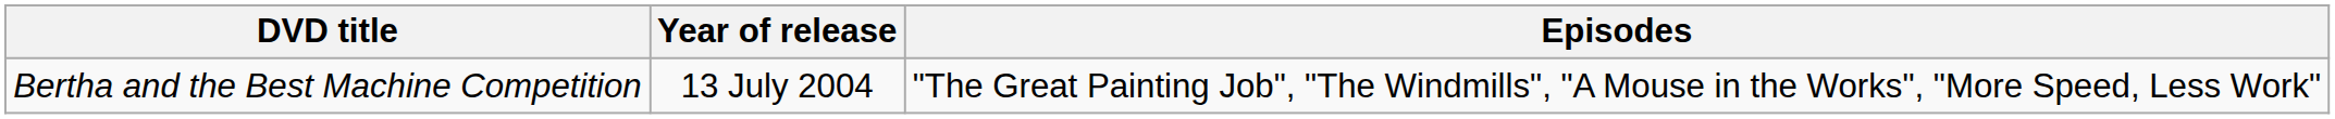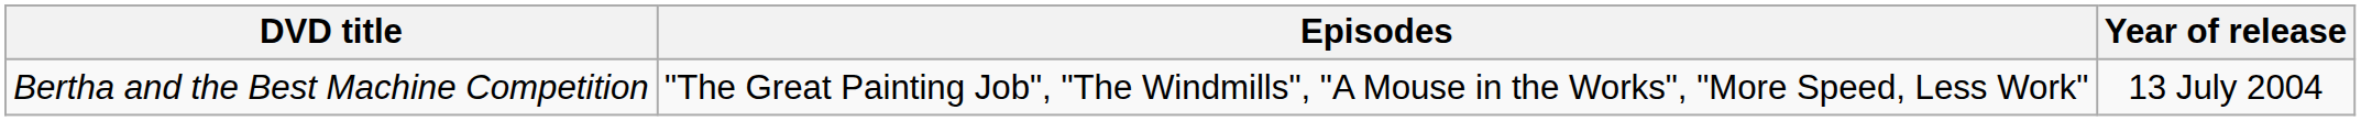columns swapped: Year of release <-> Episodes
